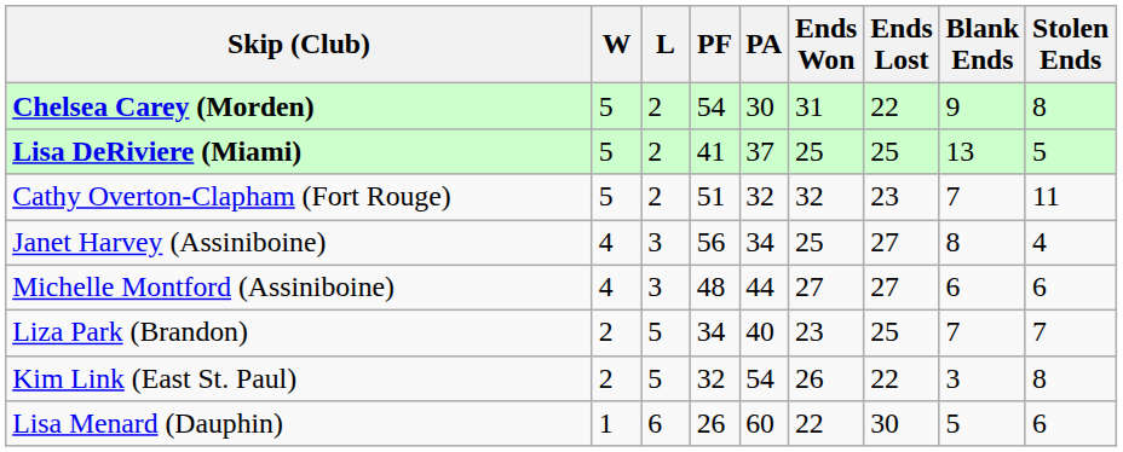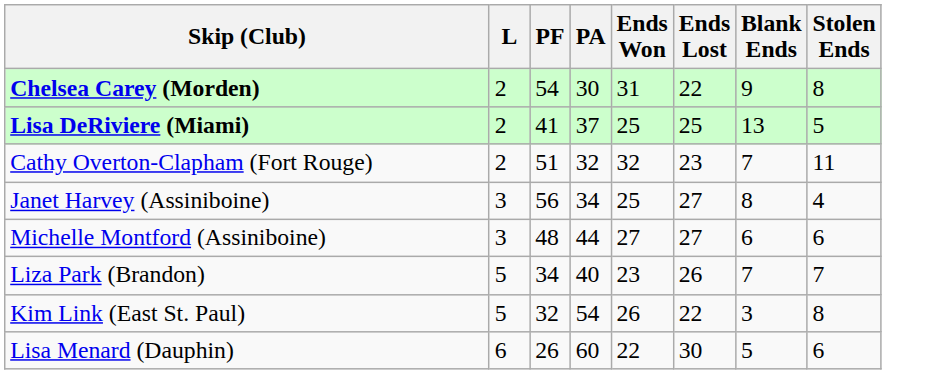- column: W | 5 | 5 | 5 | 4 | 4 | 2 | 2 | 1
Liza Park (Brandon) | Ends Lost: 25 -> 26
